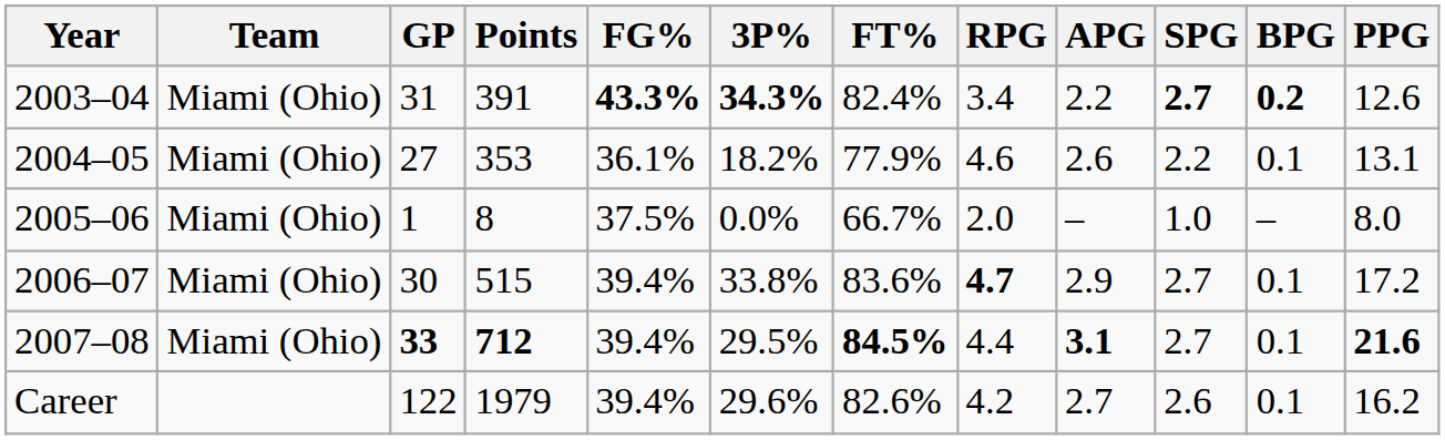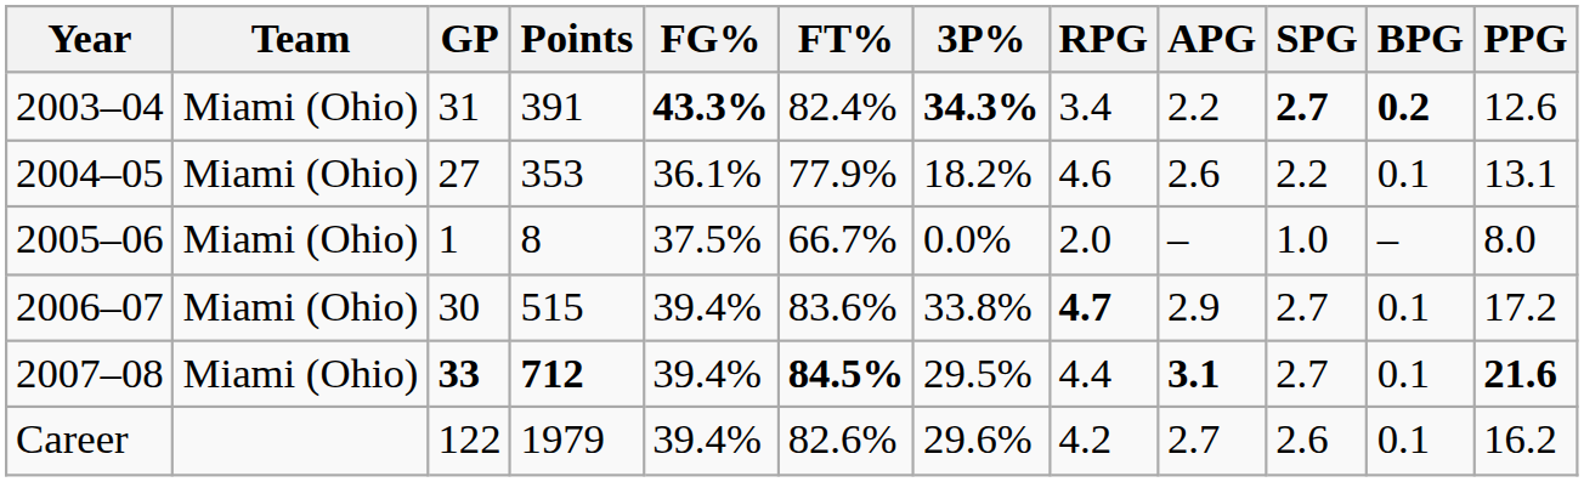columns swapped: 3P% <-> FT%
